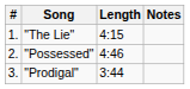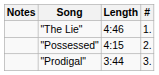columns swapped: # <-> Notes
"The Lie" | Length: 4:15 -> 4:46
"Possessed" | Length: 4:46 -> 4:15
